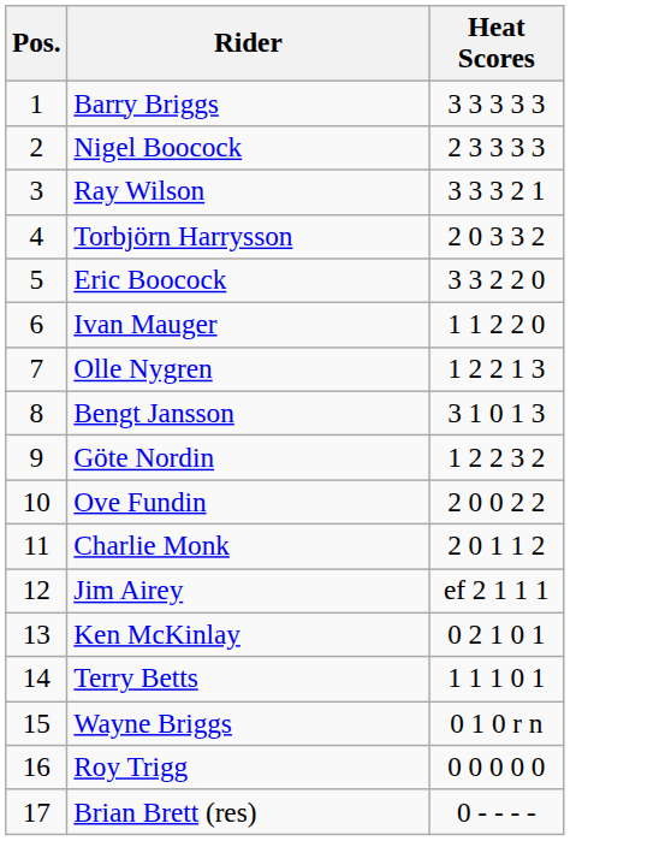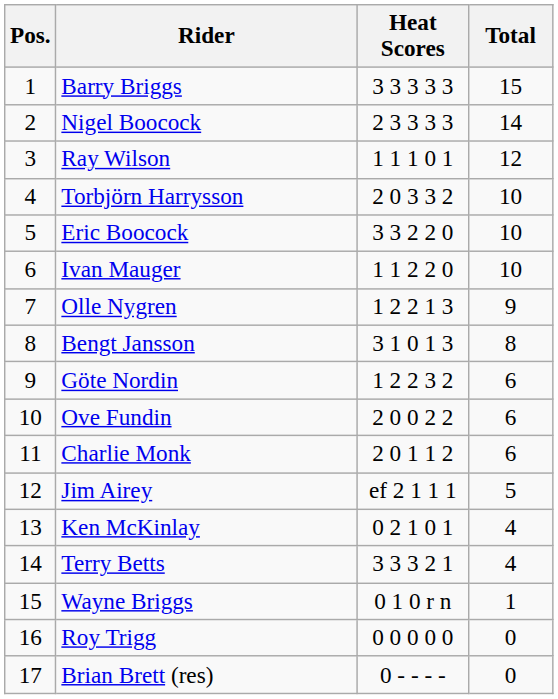+ column: Total | 15 | 14 | 12 | 10 | 10 | 10 | 9 | 8 | 6 | 6 | 6 | 5 | 4 | 4 | 1 | 0 | 0
Ray Wilson | Heat Scores: 3 3 3 2 1 -> 1 1 1 0 1
Terry Betts | Heat Scores: 1 1 1 0 1 -> 3 3 3 2 1
